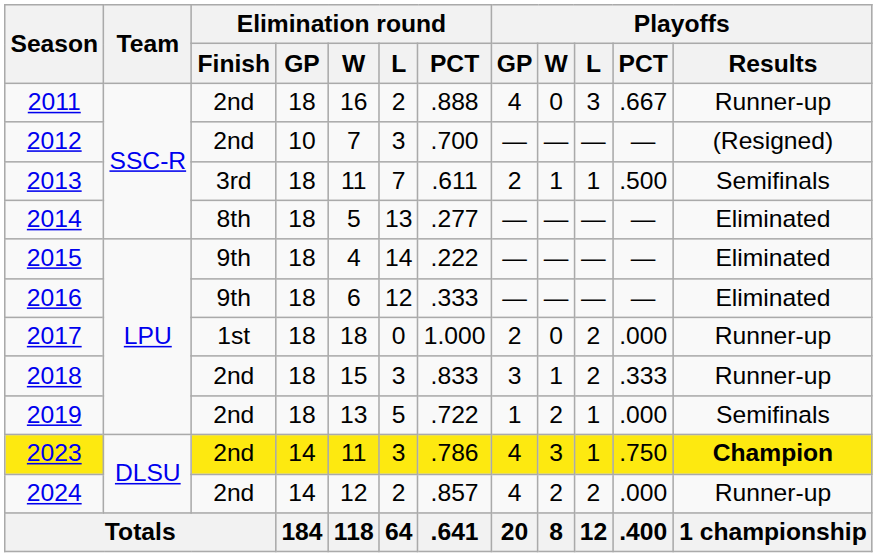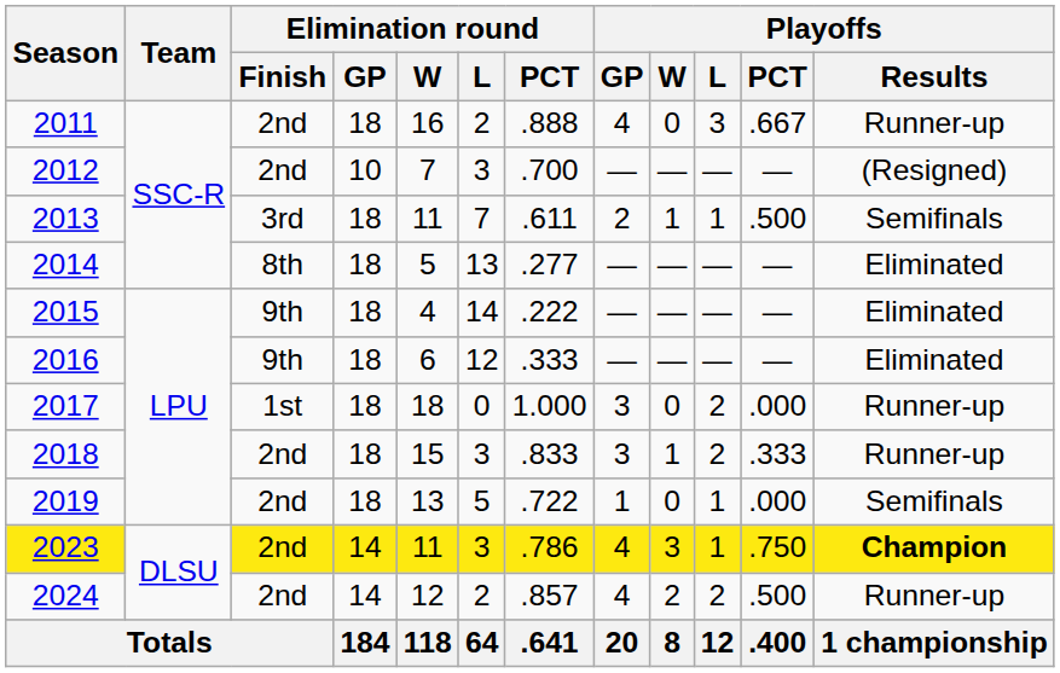2017 | Playoffs / GP: 2 -> 3
2019 | Playoffs / W: 2 -> 0
2024 | Playoffs / PCT: .000 -> .500
